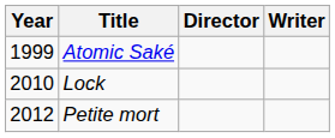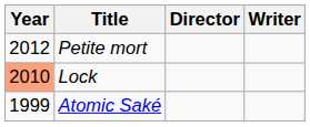rows swapped: Atomic Saké <-> Petite mort
Lock | Year: no background -> lightsalmon background
